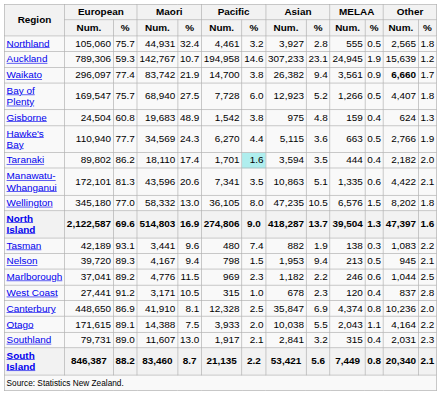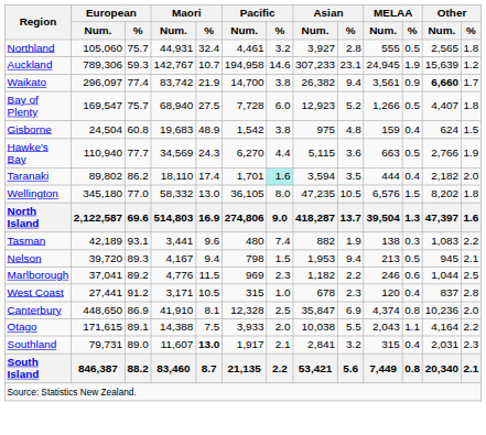Gisborne | Other / %: 1.3 -> 1.5
- row: Manawatu-Whanganui | 172,101 | 81.3 | 43,596 | 20.6 | 7,341 | 3.5 | 10,863 | 5.1 | 1,335 | 0.6 | 4,422 | 2.1
Southland | Maori / %: normal -> bold
